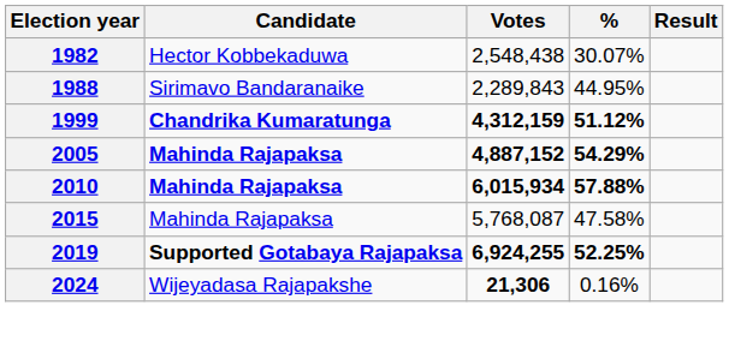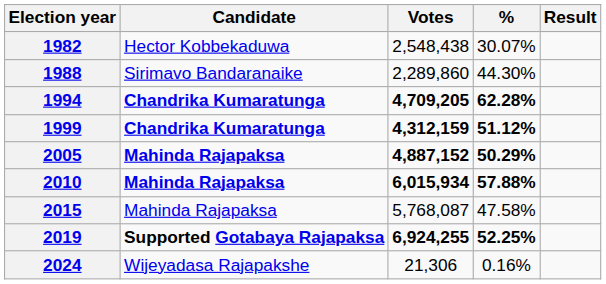1988 | Votes: 2,289,843 -> 2,289,860
1988 | %: 44.95% -> 44.30%
+ row: 1994 | Chandrika Kumaratunga | 4,709,205 | 62.28%
2005 | %: 54.29% -> 50.29%
2024 | Votes: bold -> normal
